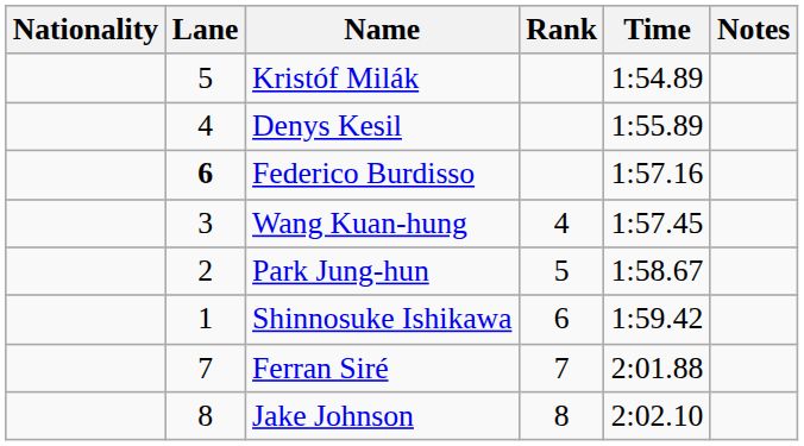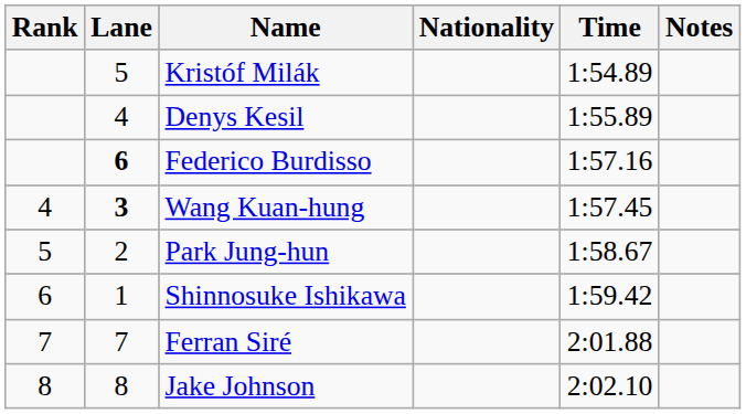columns swapped: Rank <-> Nationality
Wang Kuan-hung | Lane: normal -> bold
